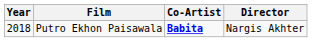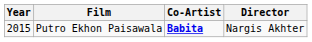Putro Ekhon Paisawala | Year: 2018 -> 2015
